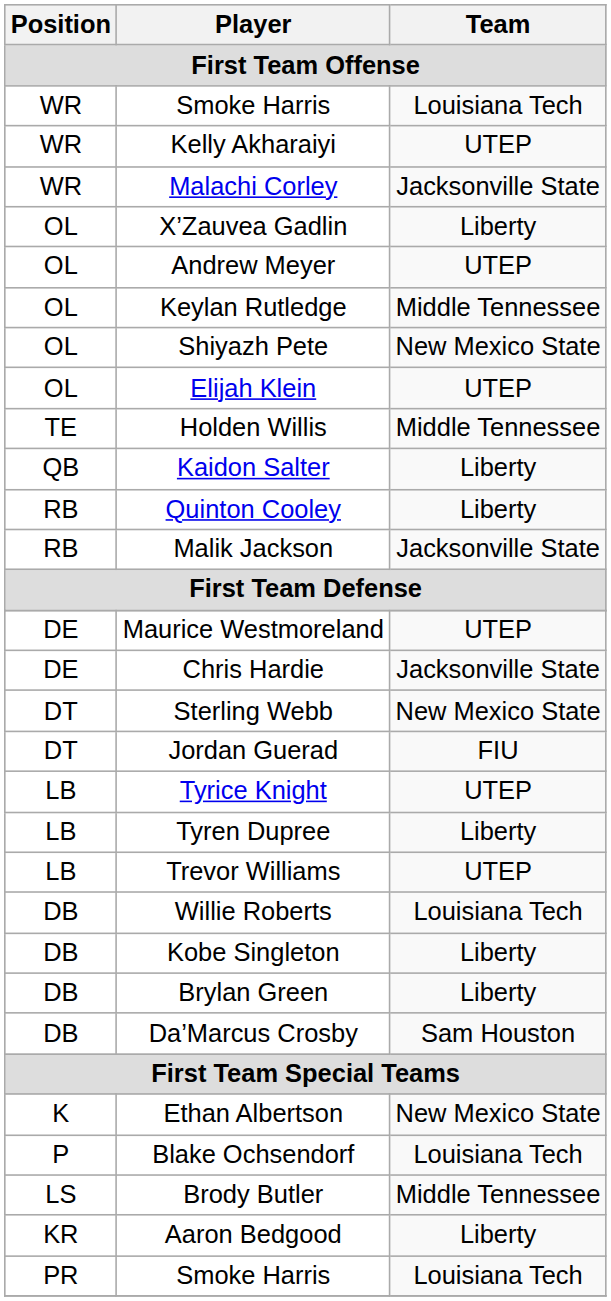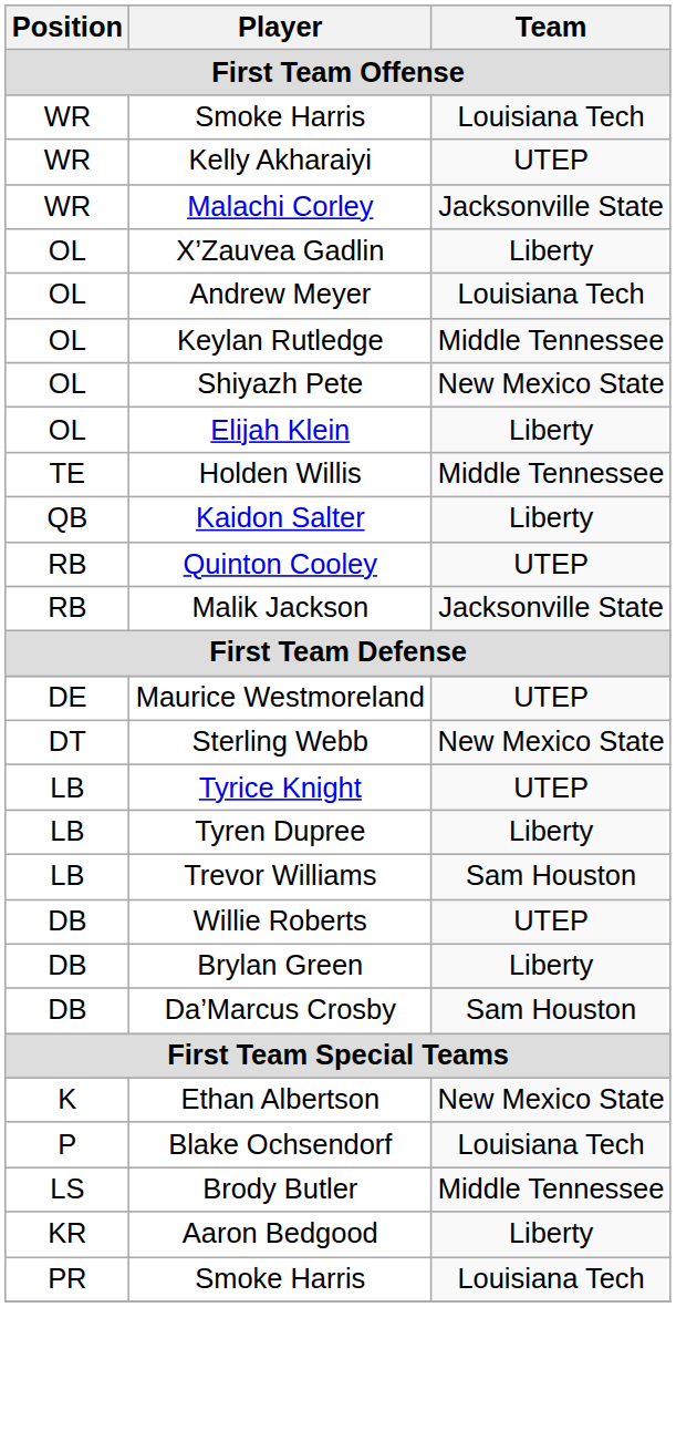Andrew Meyer | Team: UTEP -> Louisiana Tech
Elijah Klein | Team: UTEP -> Liberty
Quinton Cooley | Team: Liberty -> UTEP
- row: DE | Chris Hardie | Jacksonville State
- row: DT | Jordan Guerad | FIU
Trevor Williams | Team: UTEP -> Sam Houston
Willie Roberts | Team: Louisiana Tech -> UTEP
- row: DB | Kobe Singleton | Liberty
